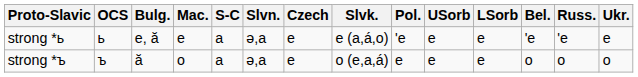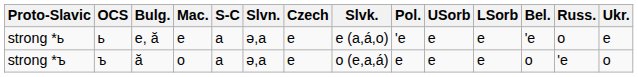strong *ь | Russ.: 'e -> o
strong *ъ | Russ.: o -> 'e
